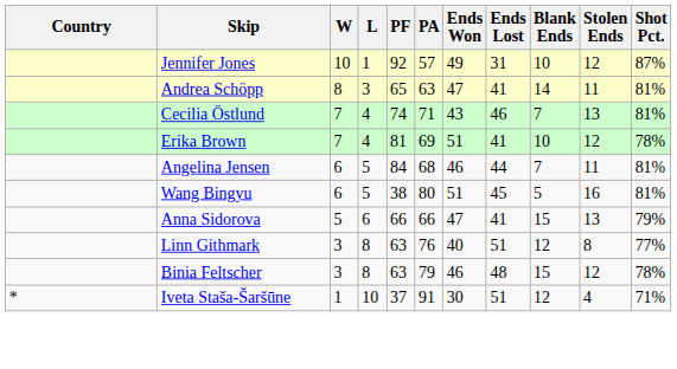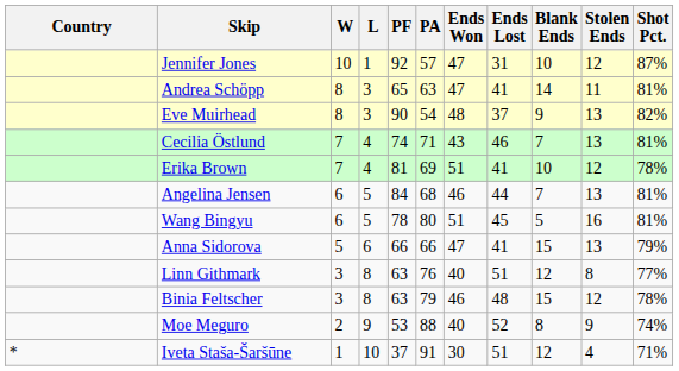Jennifer Jones | Ends Won: 49 -> 47
+ row: Eve Muirhead | 8 | 3 | 90 | 54 | 48 | 37 | 9 | 13 | 82%
Angelina Jensen | Stolen Ends: 11 -> 13
Wang Bingyu | PF: 38 -> 78
+ row: Moe Meguro | 2 | 9 | 53 | 88 | 40 | 52 | 8 | 9 | 74%
